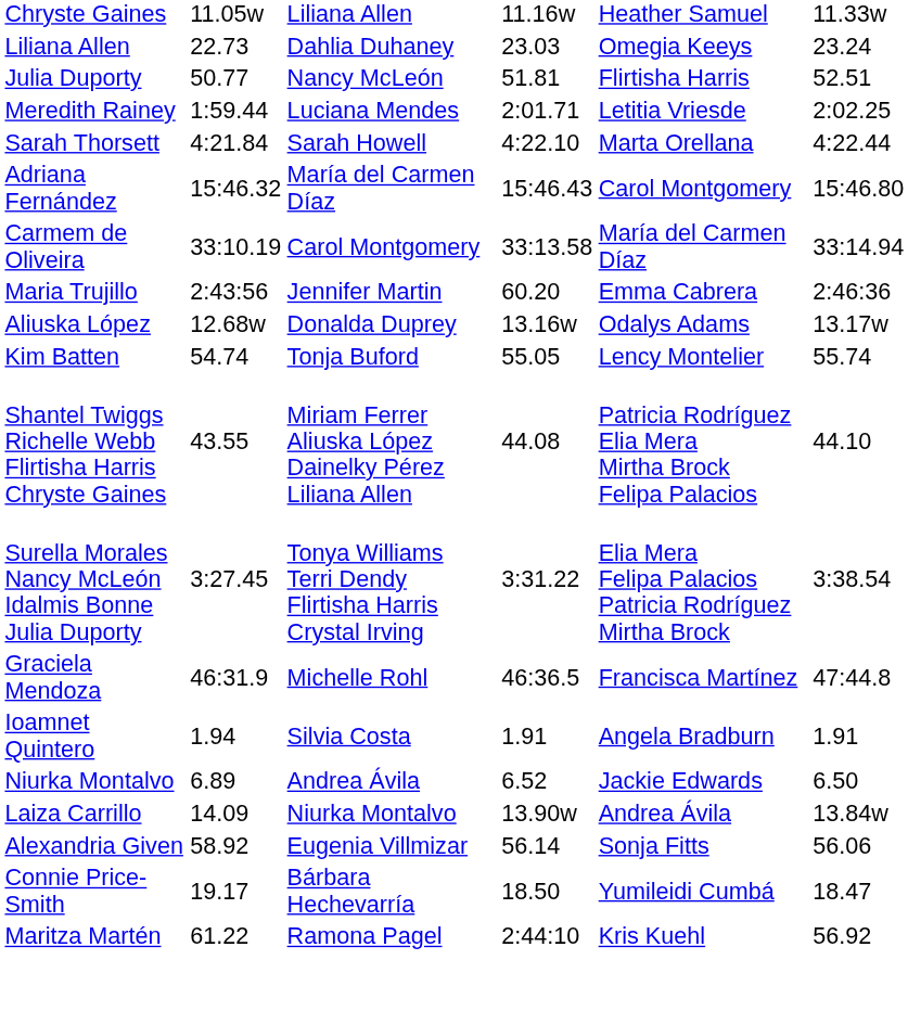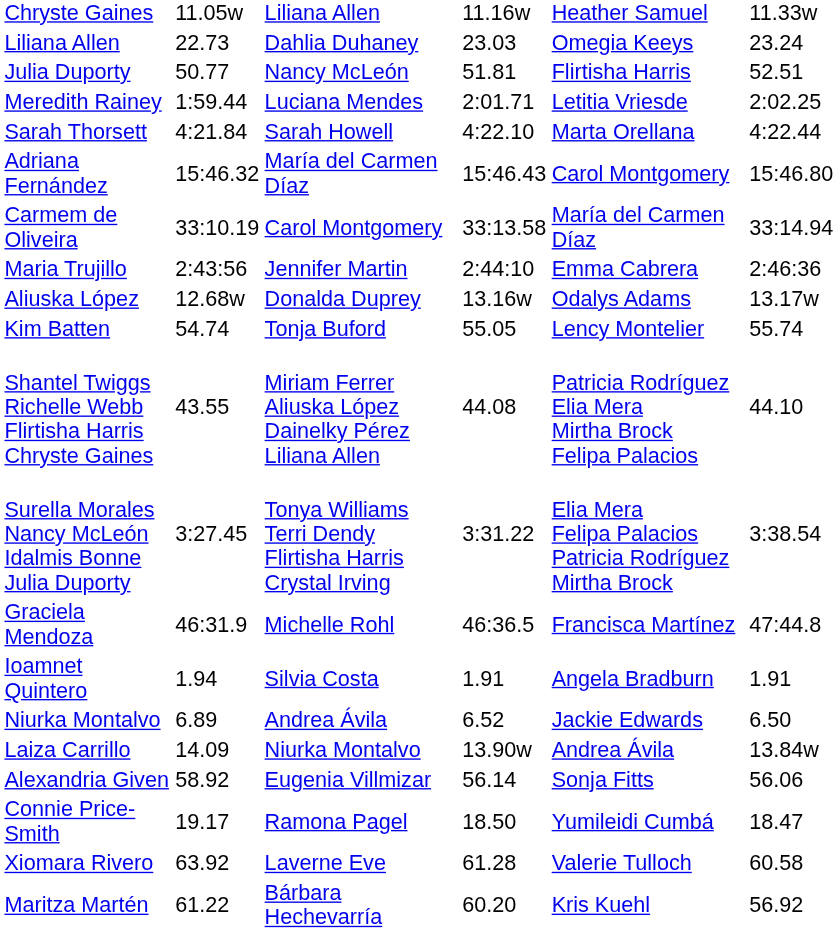Maria Trujillo | column 5: 60.20 -> 2:44:10
Connie Price-Smith | column 4: Bárbara Hechevarría -> Ramona Pagel
+ row: Xiomara Rivero | 63.92 | Laverne Eve | 61.28 | Valerie Tulloch | 60.58
Maritza Martén | column 4: Ramona Pagel -> Bárbara Hechevarría
Maritza Martén | column 5: 2:44:10 -> 60.20
